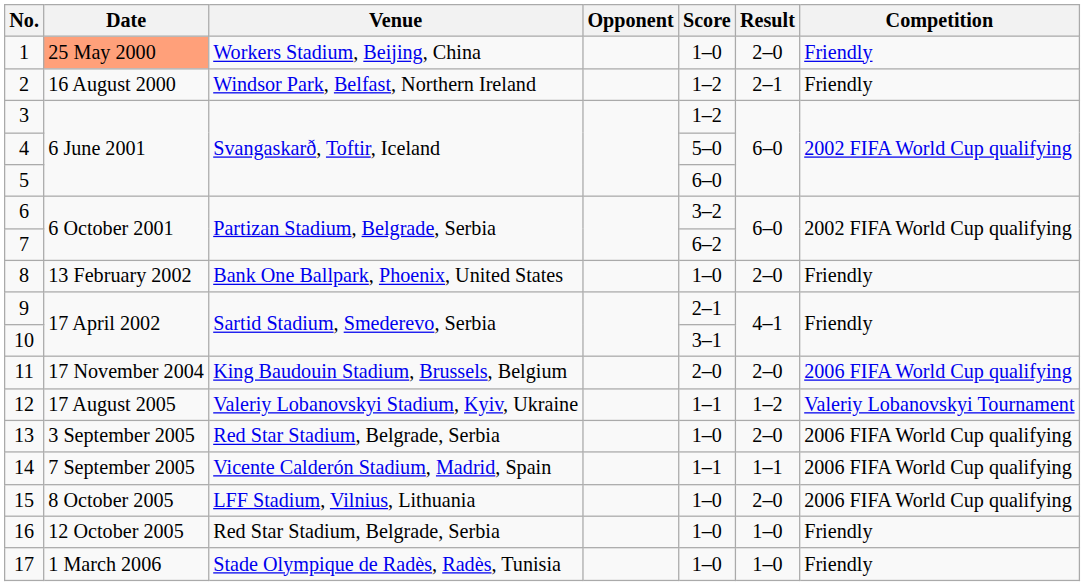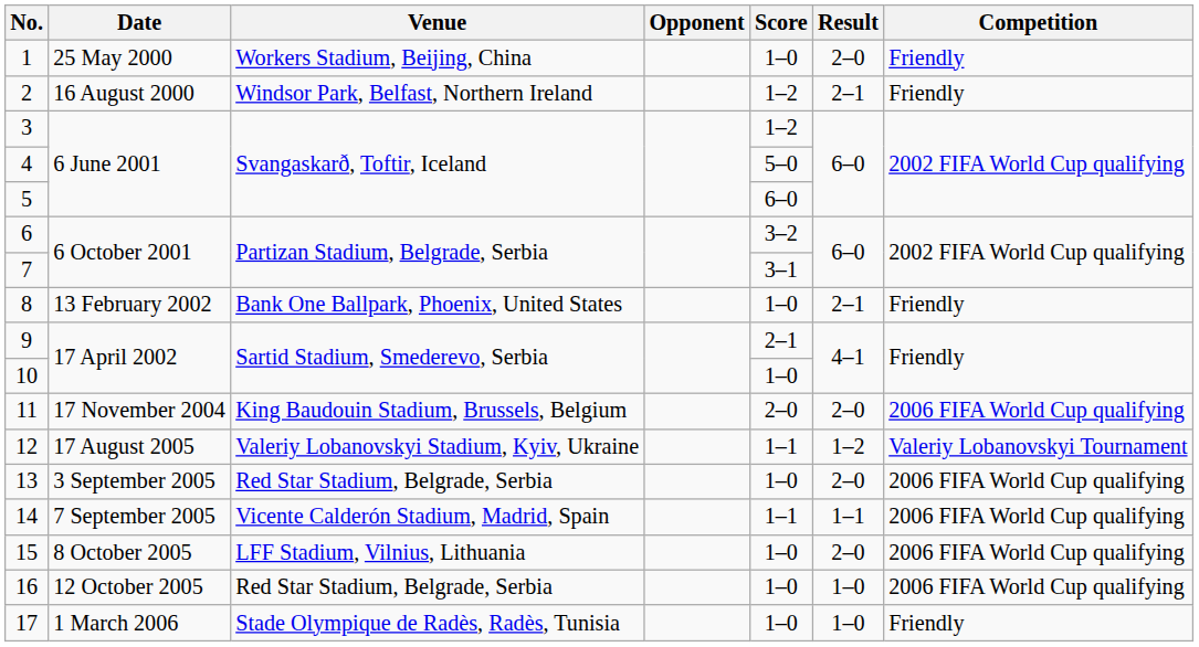1 | Date: lightsalmon background -> no background
7 | Score: 6–2 -> 3–1
8 | Result: 2–0 -> 2–1
10 | Score: 3–1 -> 1–0
16 | Competition: Friendly -> 2006 FIFA World Cup qualifying
